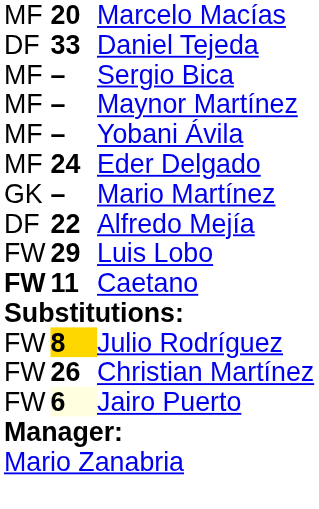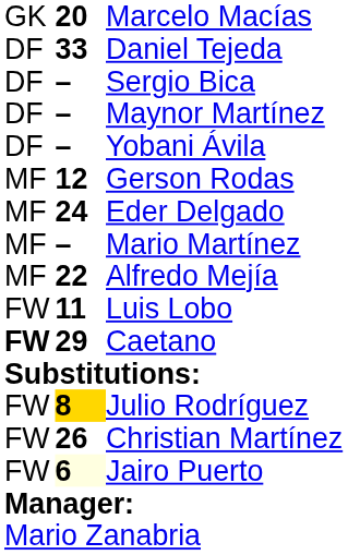Marcelo Macías | column 1: MF -> GK
Sergio Bica | column 1: MF -> DF
Maynor Martínez | column 1: MF -> DF
Yobani Ávila | column 1: MF -> DF
+ row: MF | 12 | Gerson Rodas
Mario Martínez | column 1: GK -> MF
Alfredo Mejía | column 1: DF -> MF
Luis Lobo | column 2: 29 -> 11
Caetano | column 2: 11 -> 29
